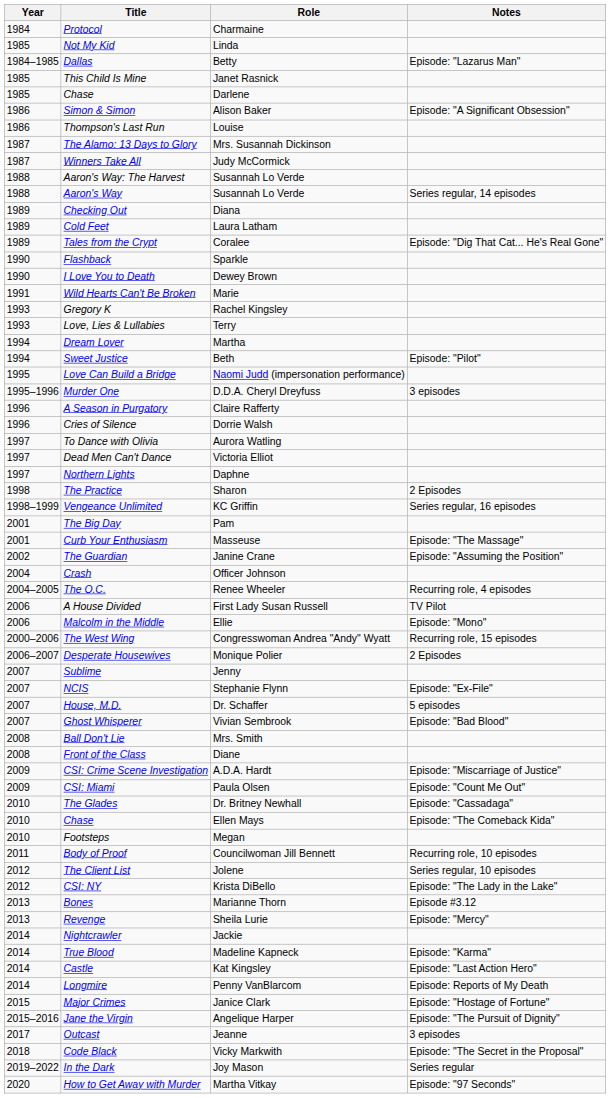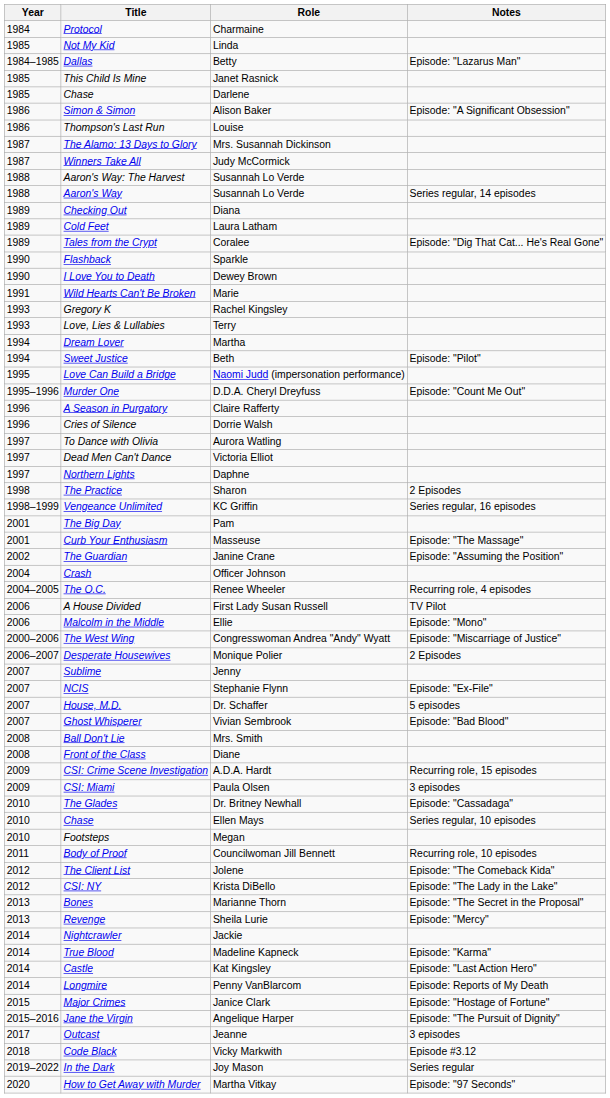Murder One | Notes: 3 episodes -> Episode: "Count Me Out"
The West Wing | Notes: Recurring role, 15 episodes -> Episode: "Miscarriage of Justice"
CSI: Crime Scene Investigation | Notes: Episode: "Miscarriage of Justice" -> Recurring role, 15 episodes
CSI: Miami | Notes: Episode: "Count Me Out" -> 3 episodes
Chase / Ellen Mays | Notes: Episode: "The Comeback Kida" -> Series regular, 10 episodes
The Client List | Notes: Series regular, 10 episodes -> Episode: "The Comeback Kida"
Bones | Notes: Episode #3.12 -> Episode: "The Secret in the Proposal"
Code Black | Notes: Episode: "The Secret in the Proposal" -> Episode #3.12
